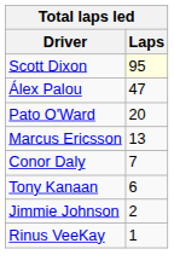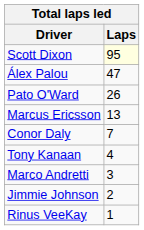Pato O'Ward | Laps: 20 -> 26
Tony Kanaan | Laps: 6 -> 4
+ row: Marco Andretti | 3
